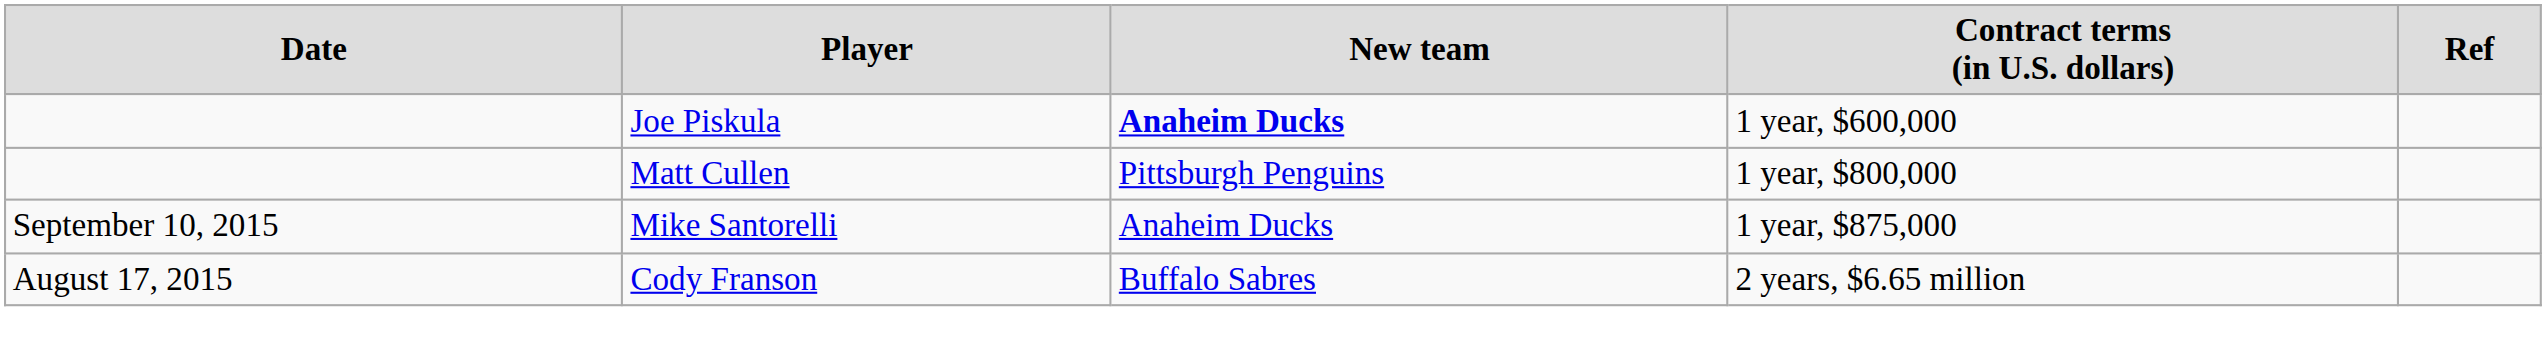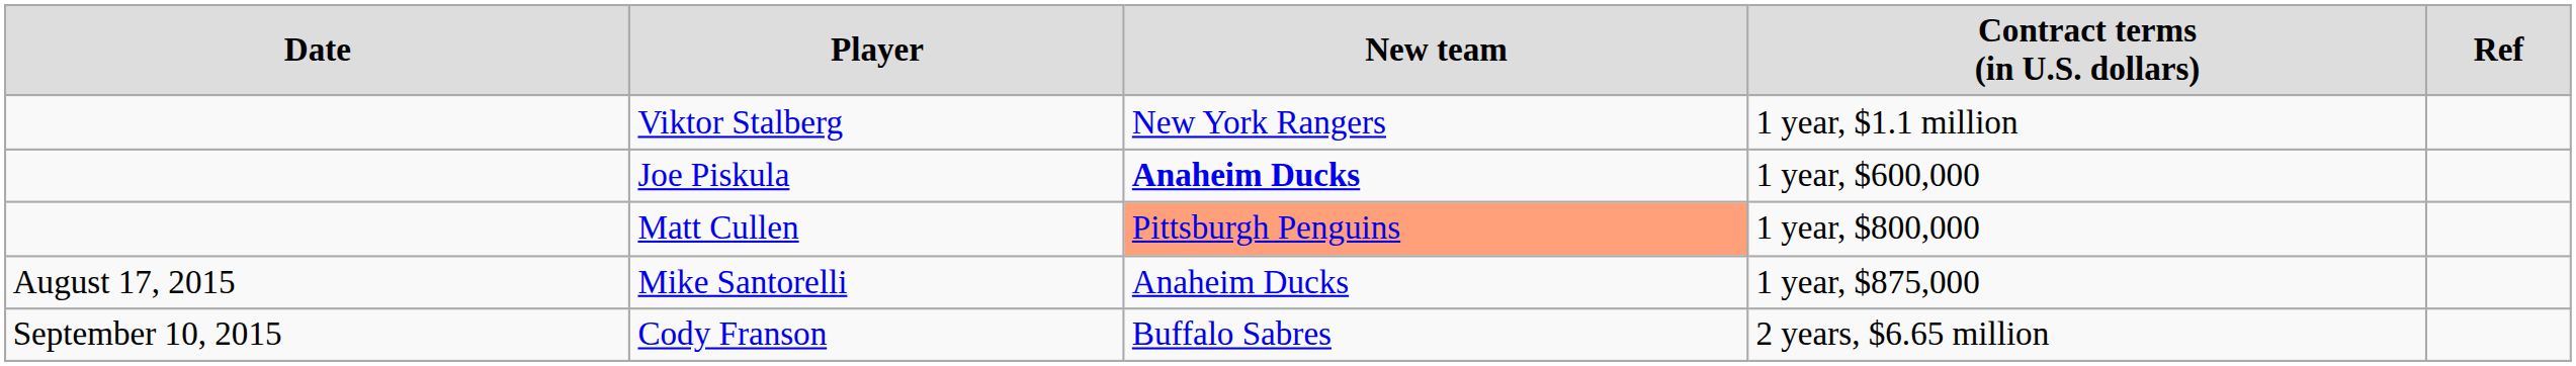+ row: Viktor Stalberg | New York Rangers | 1 year, $1.1 million
Matt Cullen | column 3: no background -> lightsalmon background
Mike Santorelli | column 1: September 10, 2015 -> August 17, 2015
Cody Franson | column 1: August 17, 2015 -> September 10, 2015
